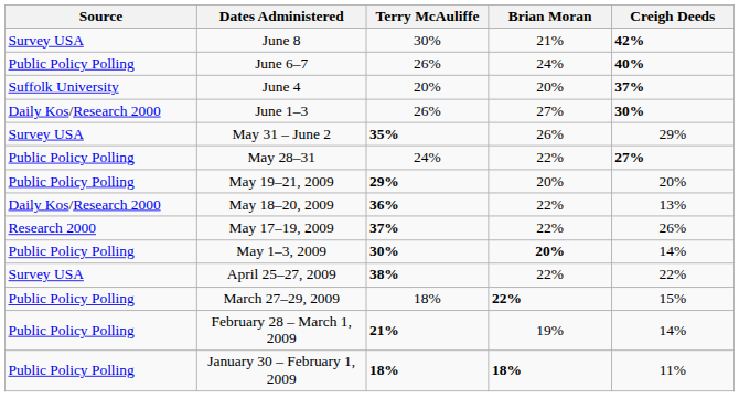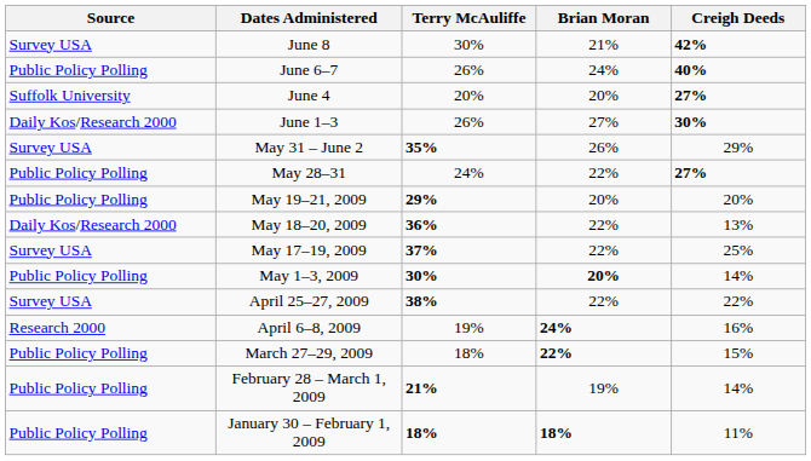June 4 | Creigh Deeds: 37% -> 27%
May 17–19, 2009 | Source: Research 2000 -> Survey USA
May 17–19, 2009 | Creigh Deeds: 26% -> 25%
+ row: Research 2000 | April 6–8, 2009 | 19% | 24% | 16%
